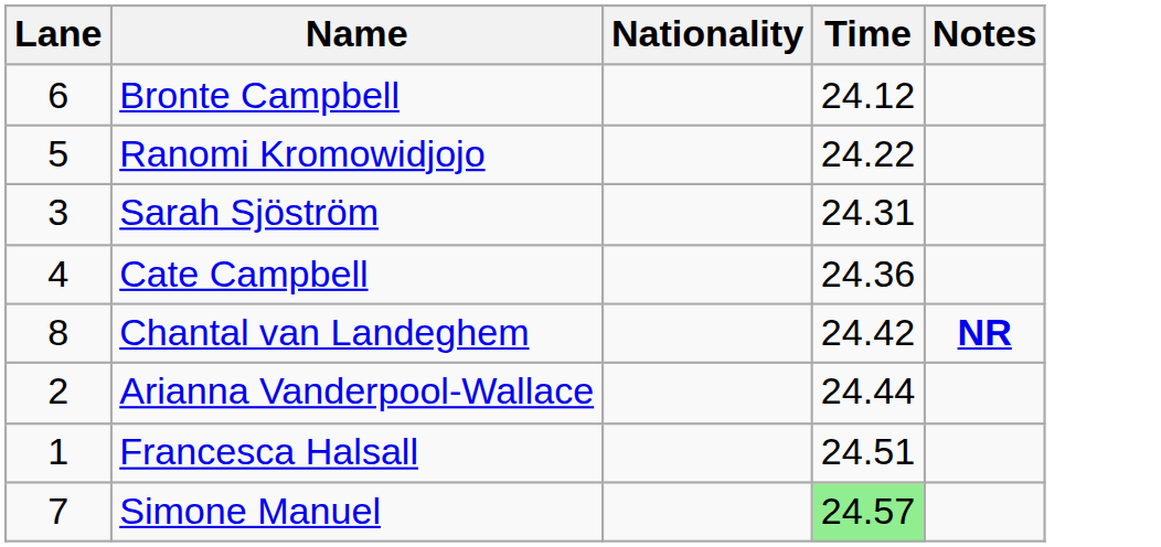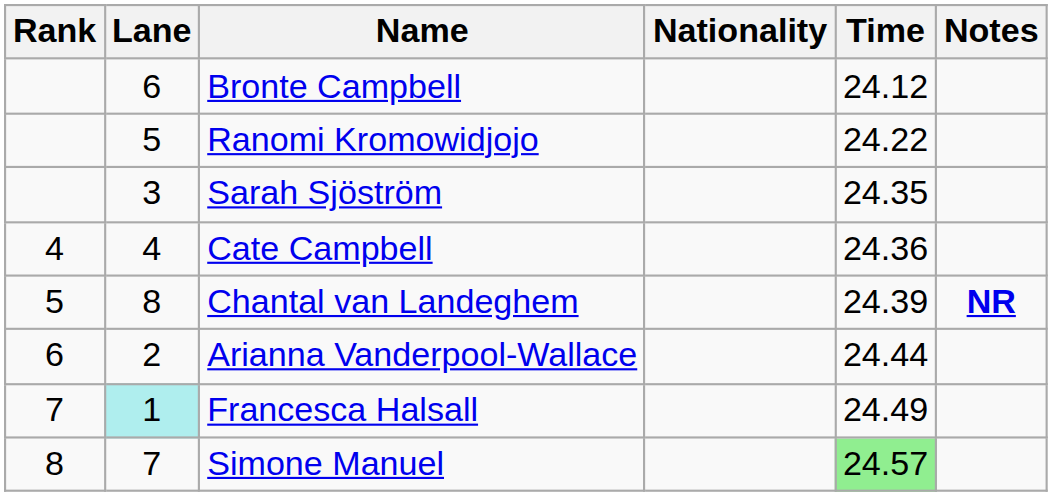+ column: Rank | 4 | 5 | 6 | 7 | 8
Sarah Sjöström | Time: 24.31 -> 24.35
Chantal van Landeghem | Time: 24.42 -> 24.39
Francesca Halsall | Lane: no background -> paleturquoise background
Francesca Halsall | Time: 24.51 -> 24.49
